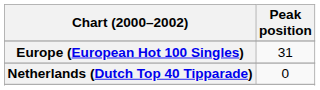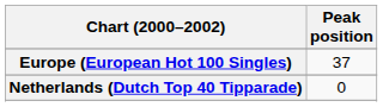Europe (European Hot 100 Singles) | Peak position: 31 -> 37
